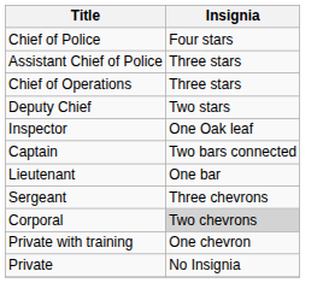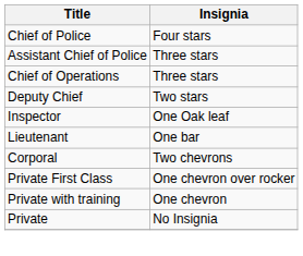- row: Captain | Two bars connected
- row: Sergeant | Three chevrons
Corporal | Insignia: lightgrey background -> no background
+ row: Private First Class | One chevron over rocker
